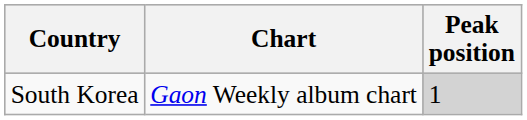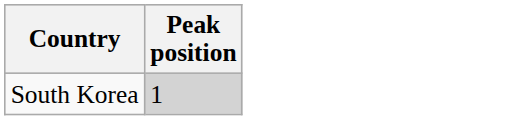- column: Chart | Gaon Weekly album chart
